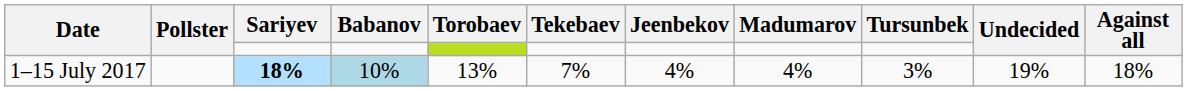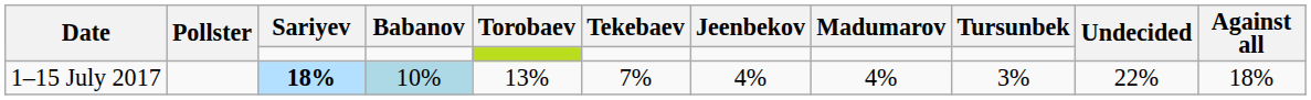1–15 July 2017 | Undecided: 19% -> 22%
